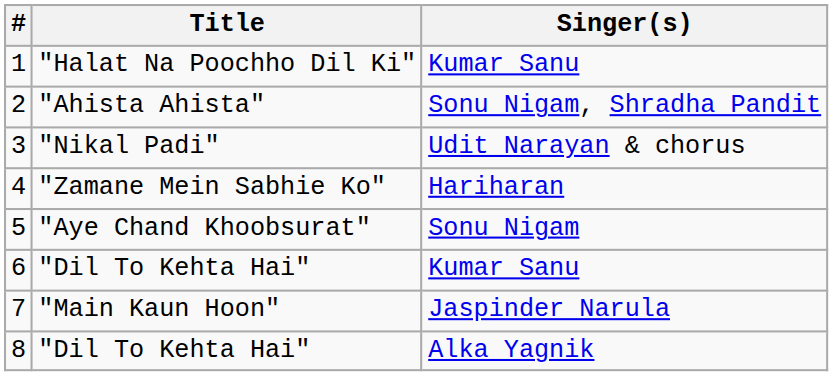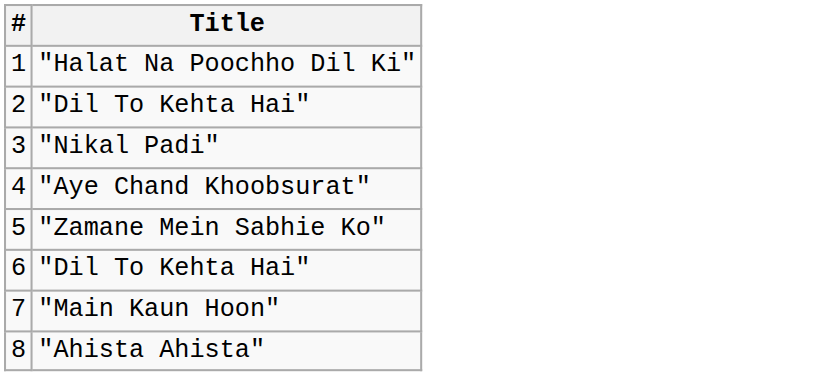- column: Singer(s) | Kumar Sanu | Sonu Nigam, Shradha Pandit | Udit Narayan & chorus | Hariharan | Sonu Nigam | Kumar Sanu | Jaspinder Narula | Alka Yagnik
2 | Title: "Ahista Ahista" -> "Dil To Kehta Hai"
4 | Title: "Zamane Mein Sabhie Ko" -> "Aye Chand Khoobsurat"
5 | Title: "Aye Chand Khoobsurat" -> "Zamane Mein Sabhie Ko"
8 | Title: "Dil To Kehta Hai" -> "Ahista Ahista"
